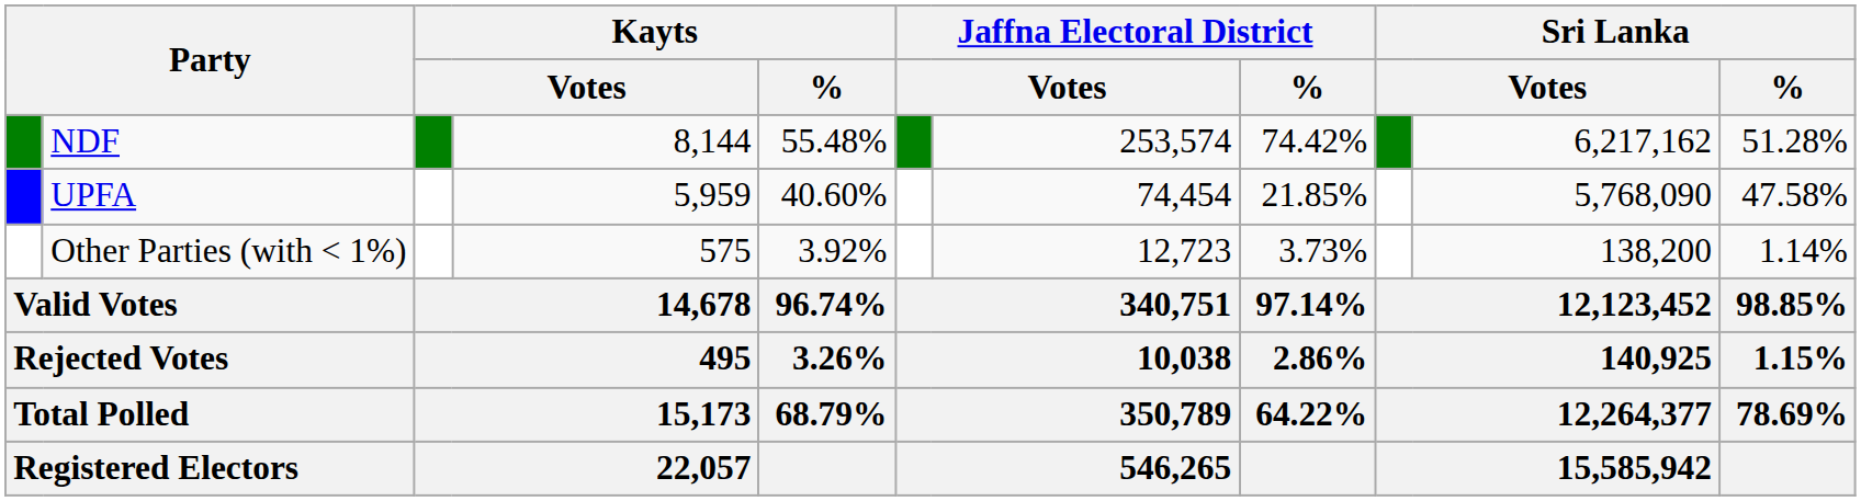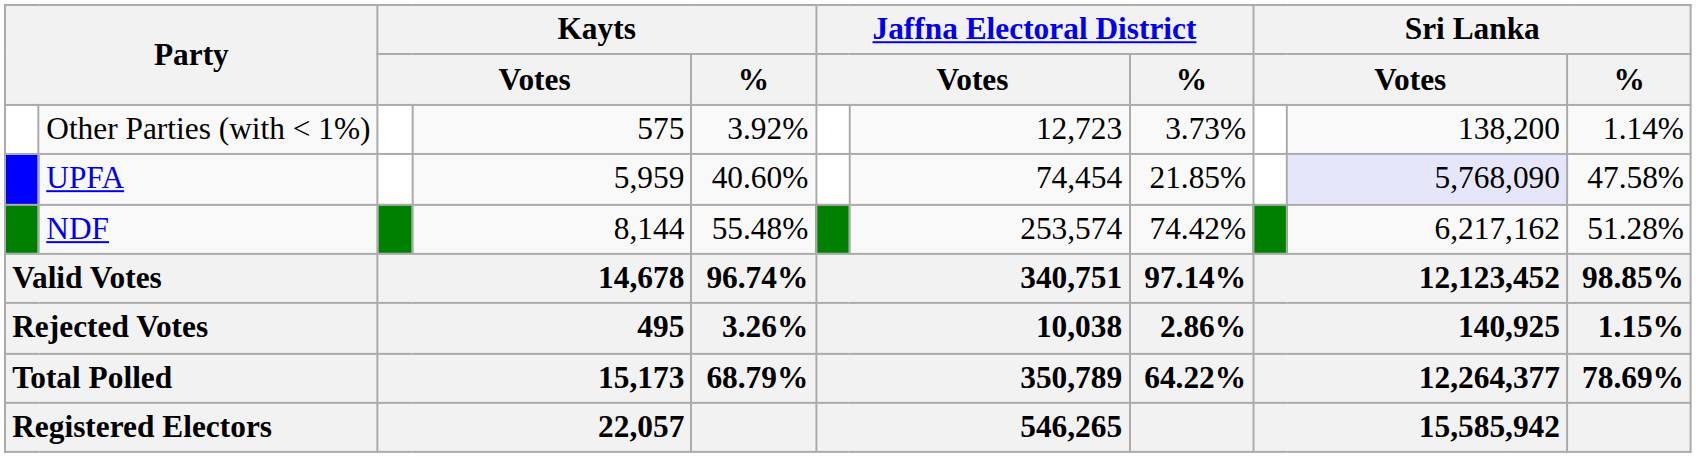rows swapped: NDF <-> Other Parties (with < 1%)
UPFA | column 10: no background -> lavender background
